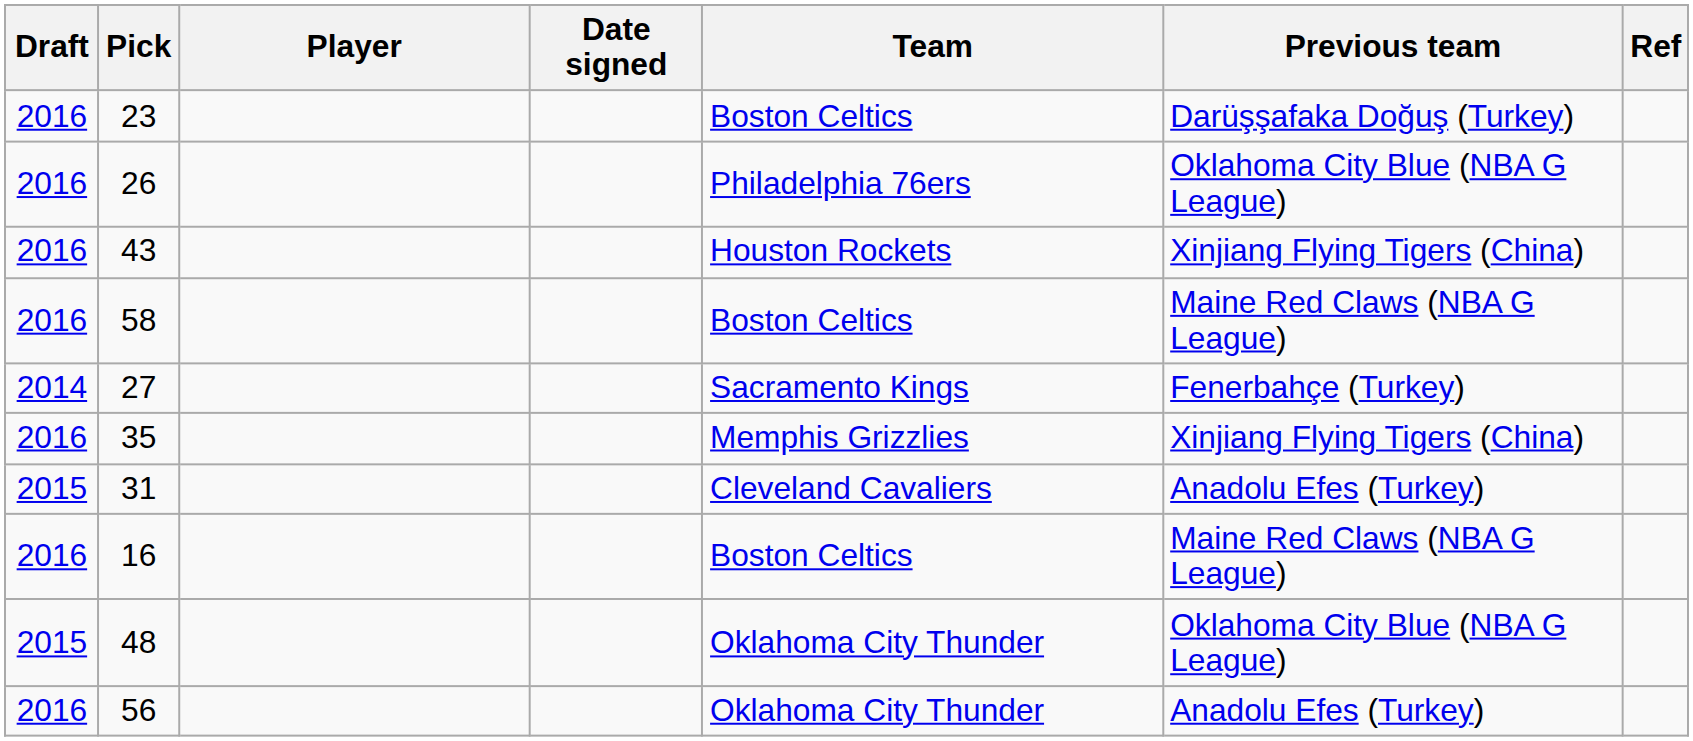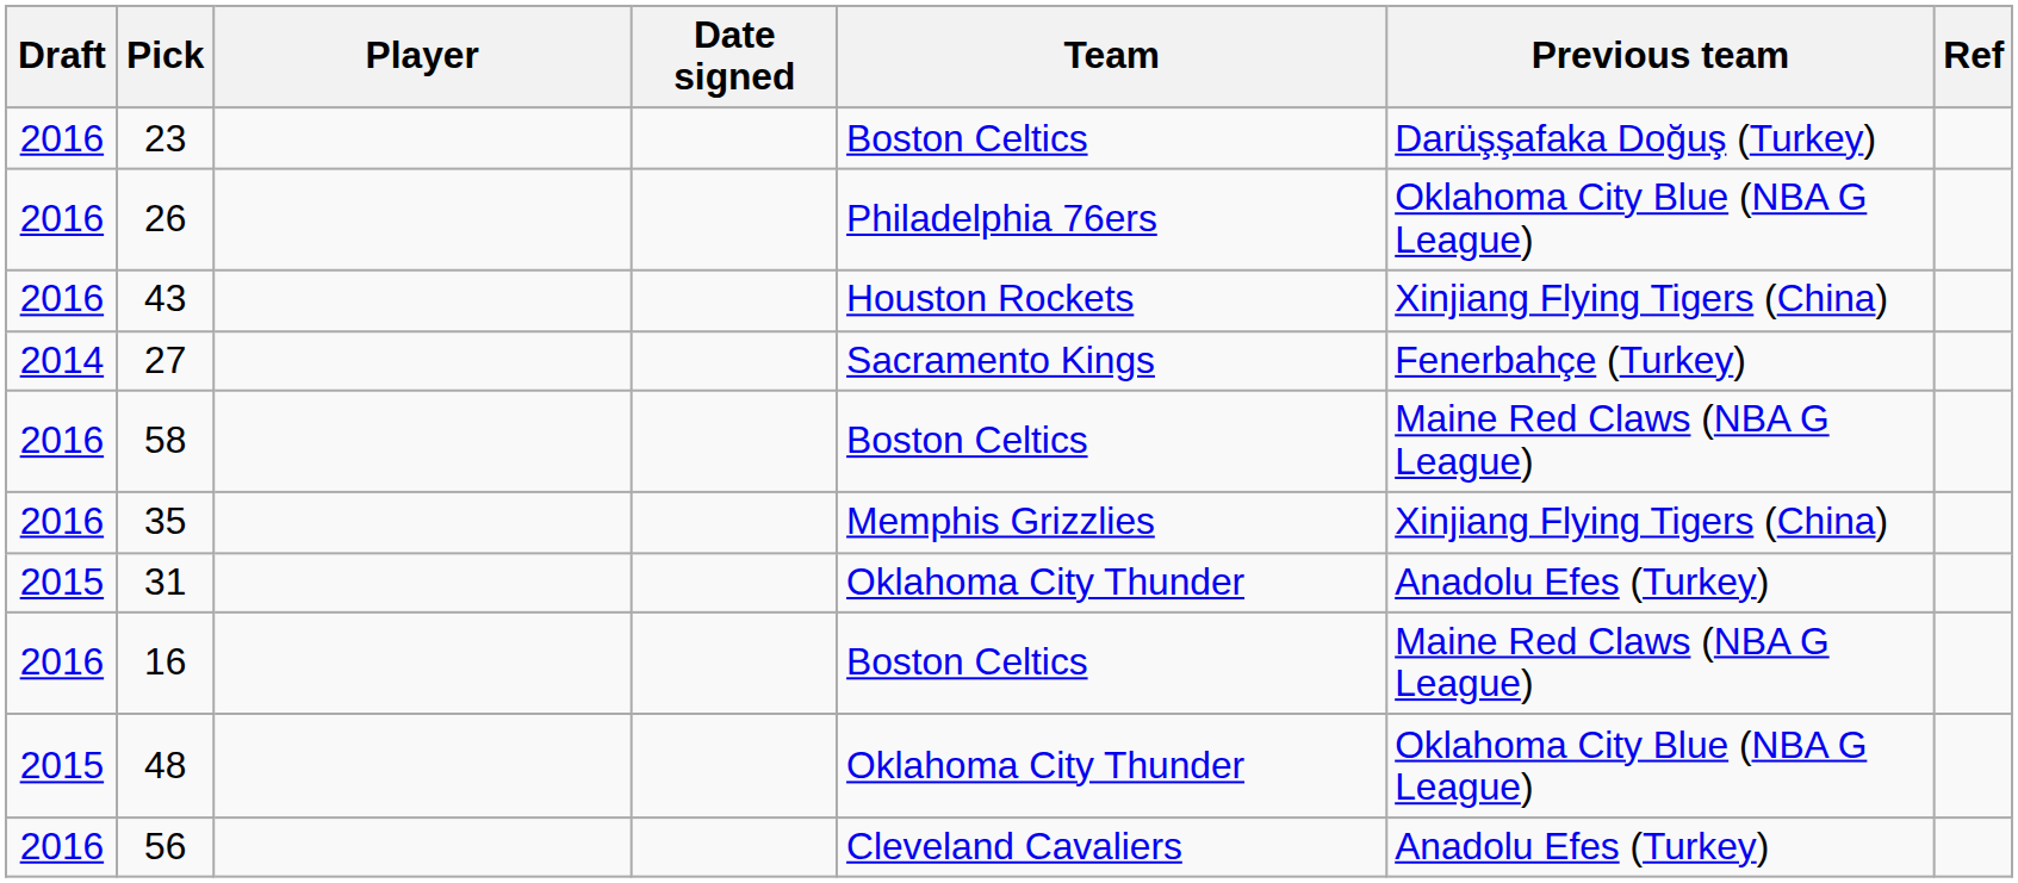rows swapped: 27 <-> 58
31 | Team: Cleveland Cavaliers -> Oklahoma City Thunder
56 | Team: Oklahoma City Thunder -> Cleveland Cavaliers
